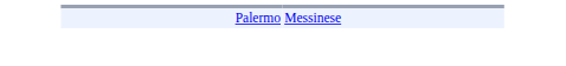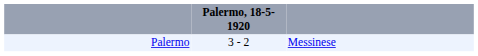+ column: Palermo, 18-5-1920 | 3 - 2
